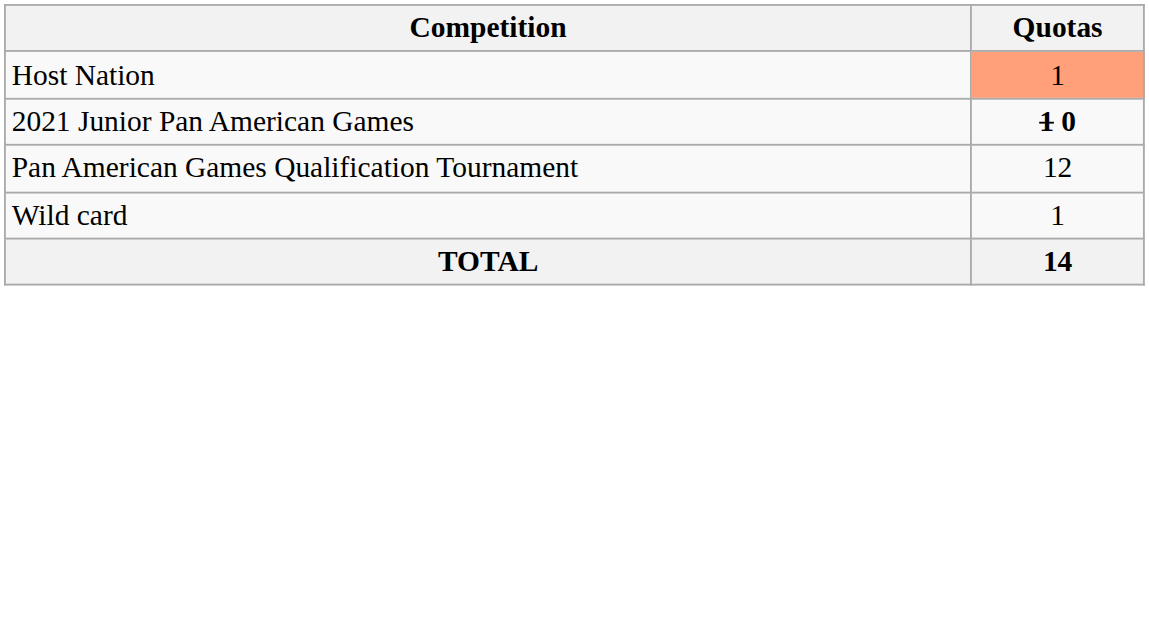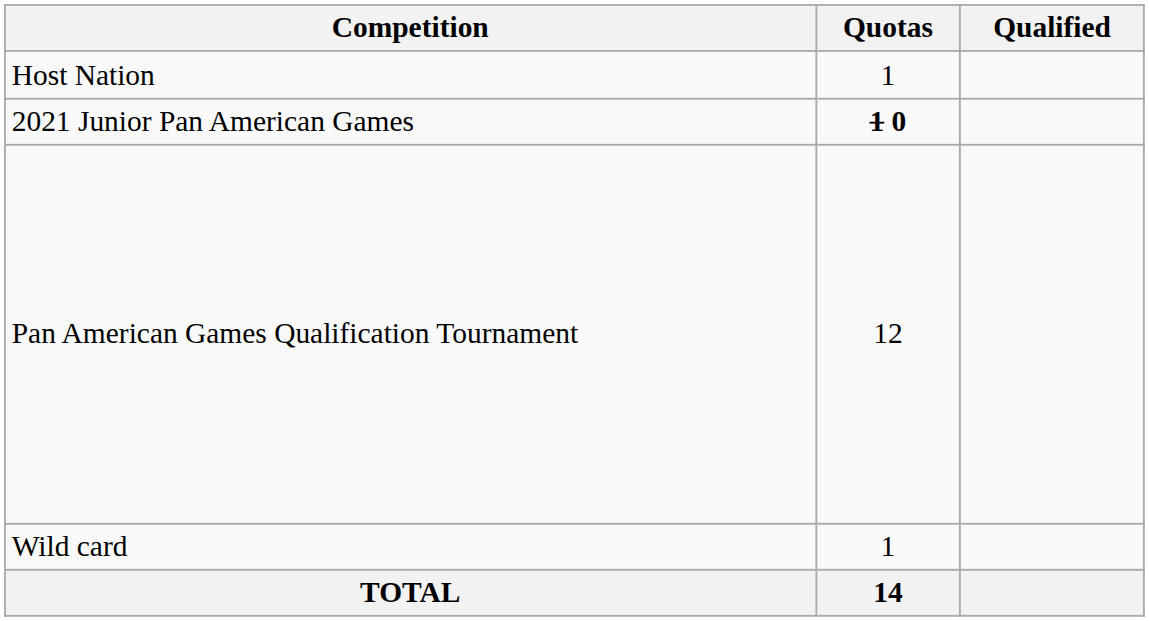+ column: Qualified
Host Nation | Quotas: lightsalmon background -> no background
